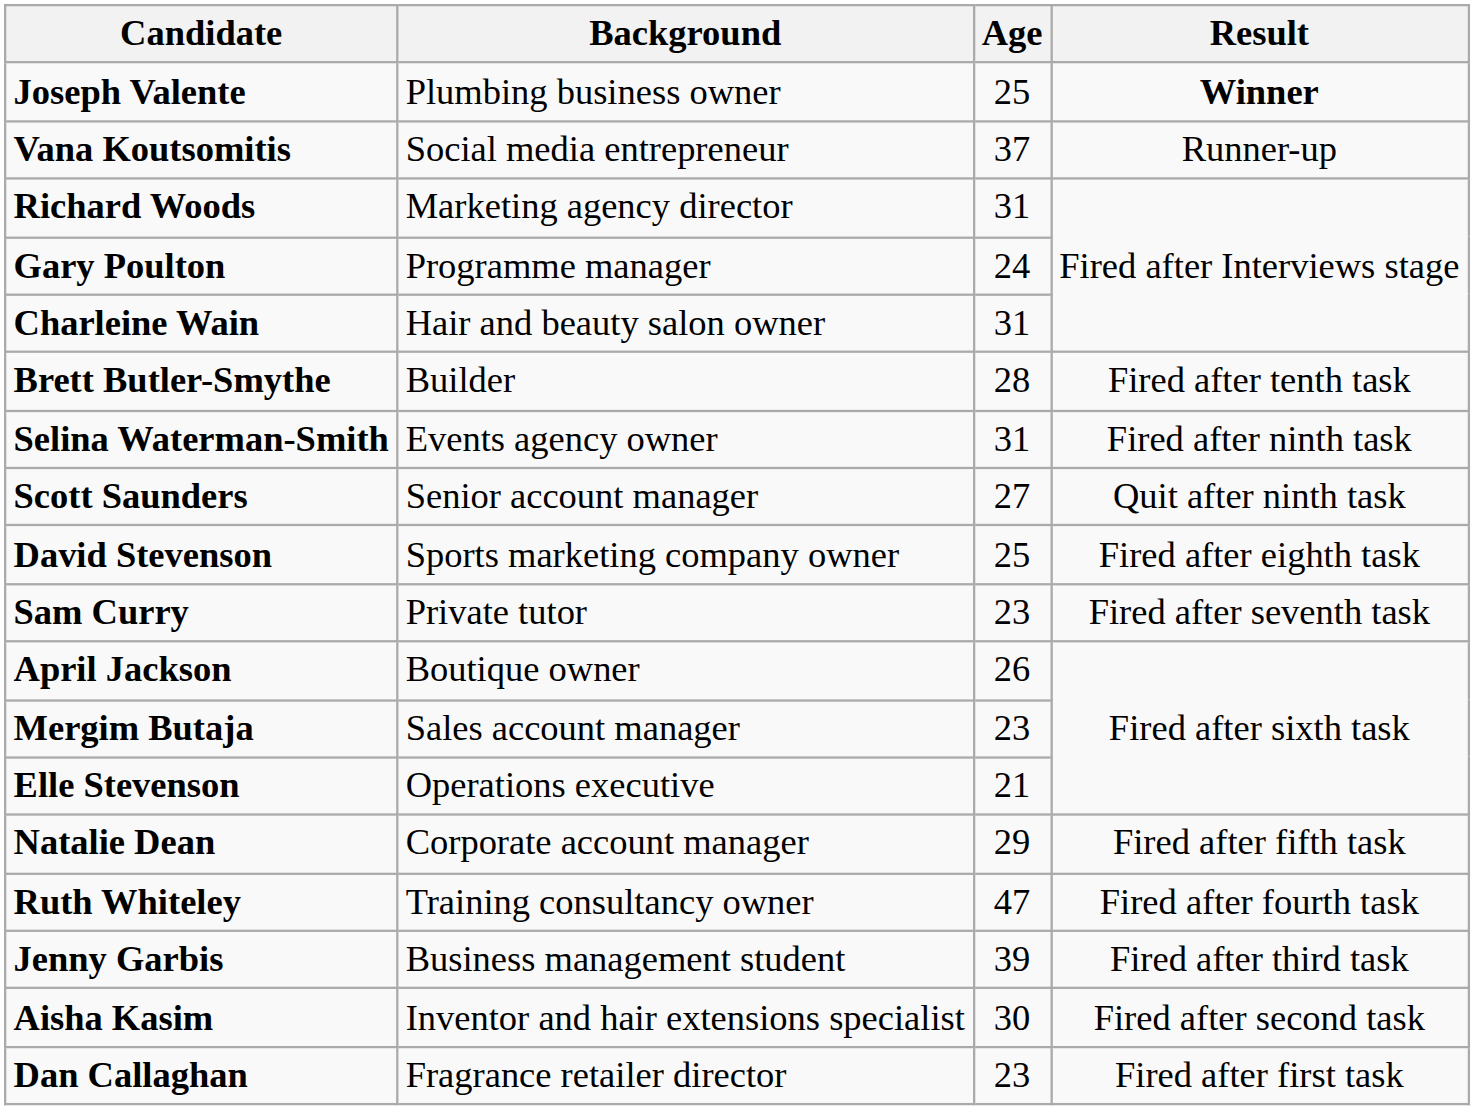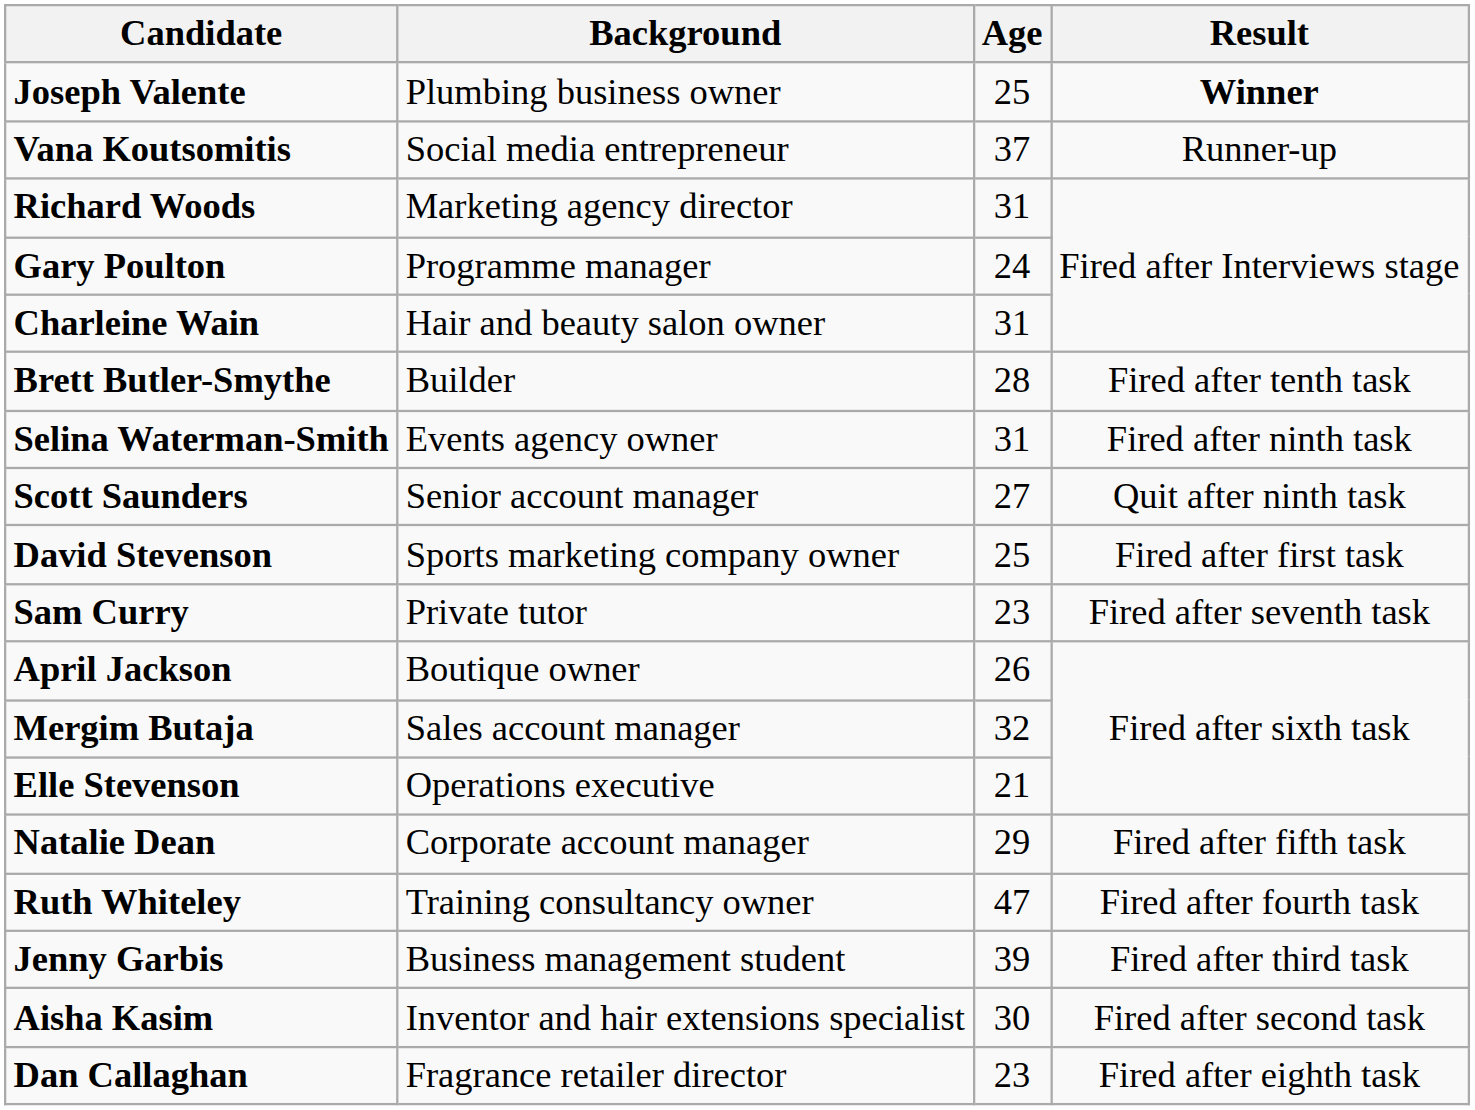David Stevenson | Result: Fired after eighth task -> Fired after first task
Mergim Butaja | Age: 23 -> 32
Dan Callaghan | Result: Fired after first task -> Fired after eighth task
